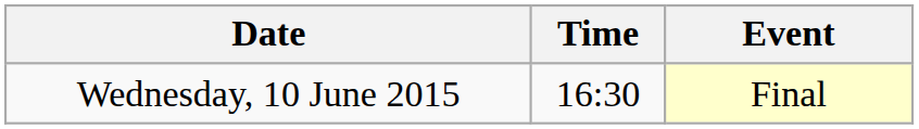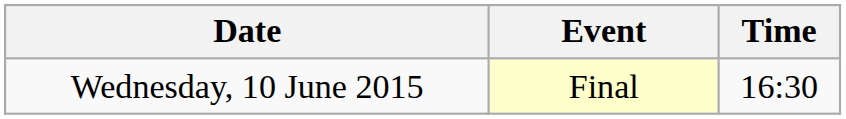columns swapped: Time <-> Event
